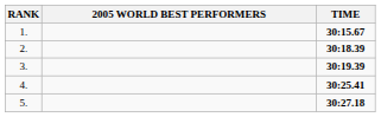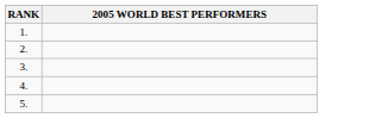- column: TIME | 30:15.67 | 30:18.39 | 30:19.39 | 30:25.41 | 30:27.18
